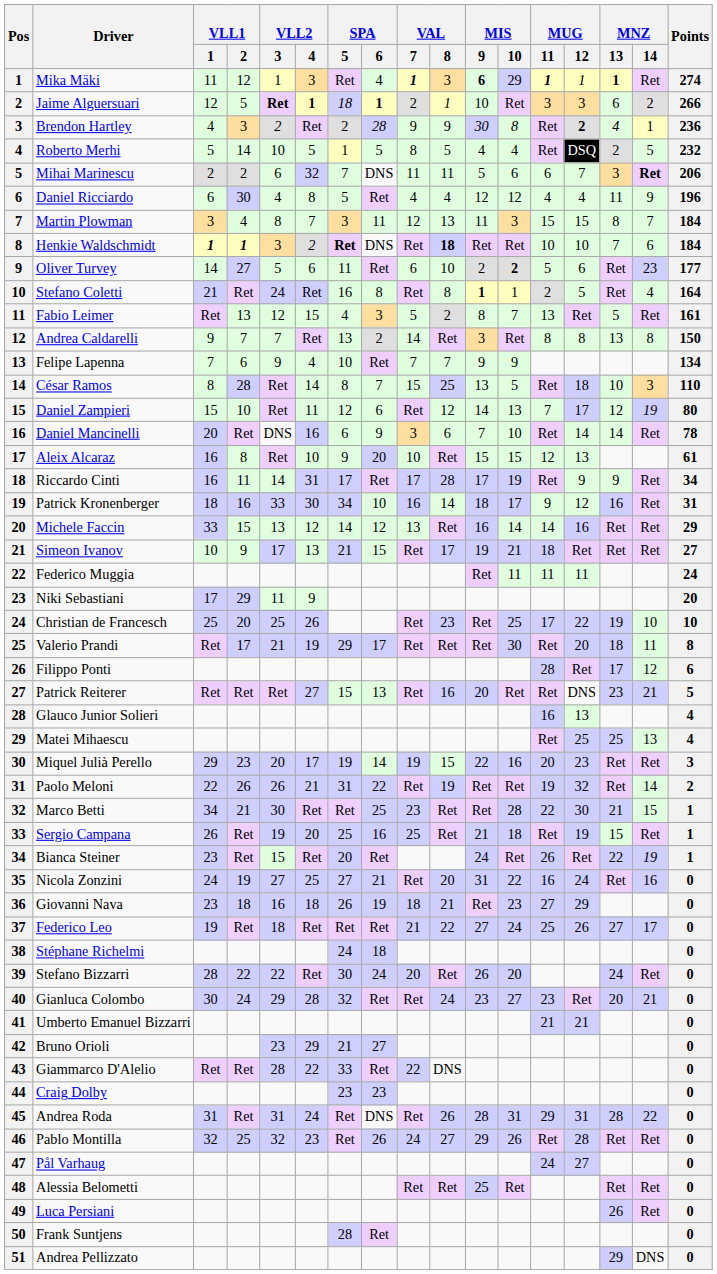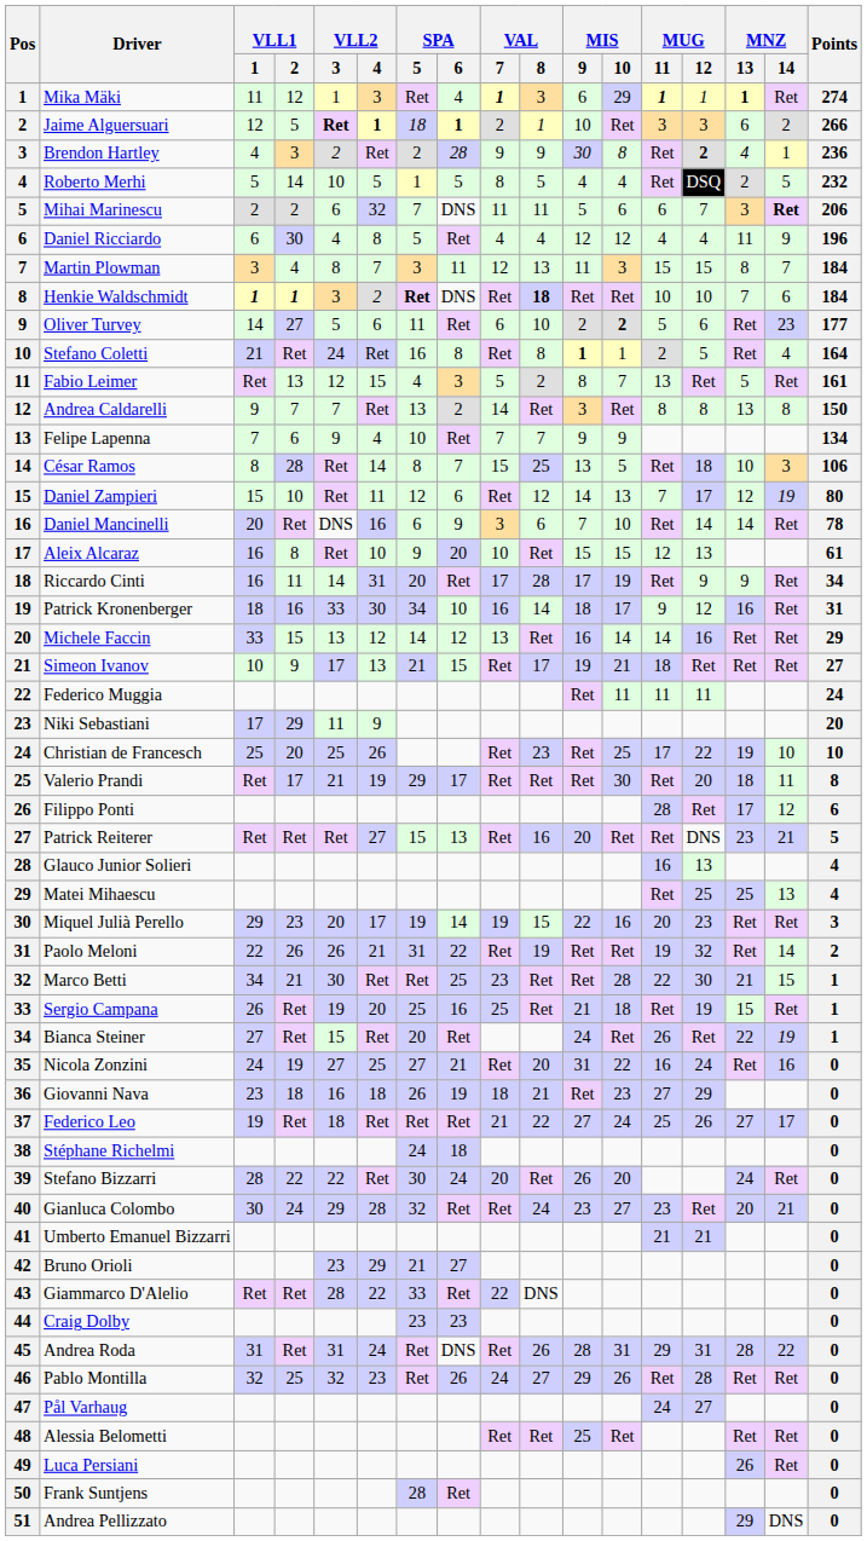Mika Mäki | MIS / 9: bold -> normal
César Ramos | Points: 110 -> 106
Riccardo Cinti | SPA / 5: 17 -> 20
Bianca Steiner | VLL1 / 1: 23 -> 27
